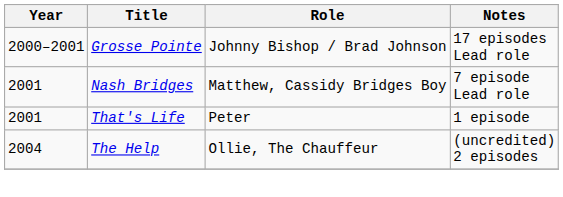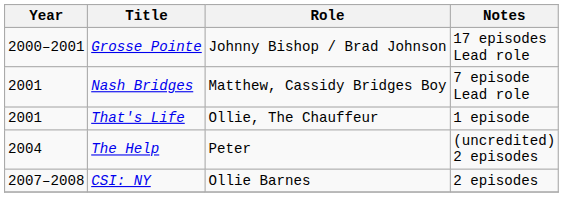That's Life | Role: Peter -> Ollie, The Chauffeur
The Help | Role: Ollie, The Chauffeur -> Peter
+ row: 2007–2008 | CSI: NY | Ollie Barnes | 2 episodes
